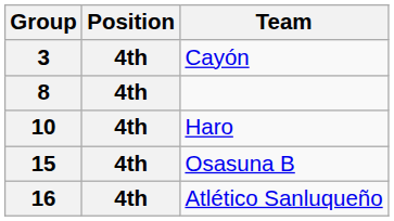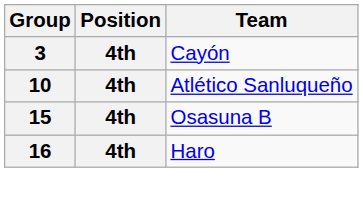- row: 8 | 4th
10 | Team: Haro -> Atlético Sanluqueño
16 | Team: Atlético Sanluqueño -> Haro
